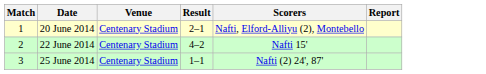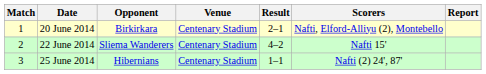+ column: Opponent | Birkirkara | Sliema Wanderers | Hibernians
